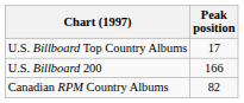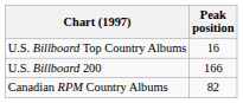U.S. Billboard Top Country Albums | Peak position: 17 -> 16
